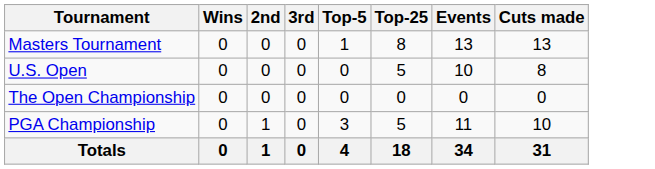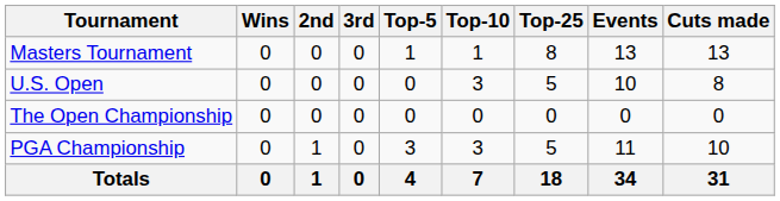+ column: Top-10 | 1 | 3 | 0 | 3 | 7
